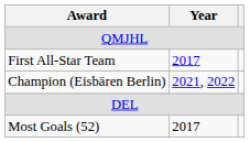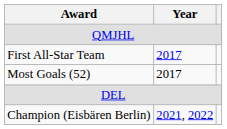rows swapped: Most Goals (52) <-> Champion (Eisbären Berlin)
